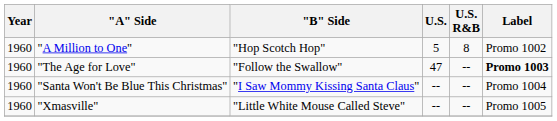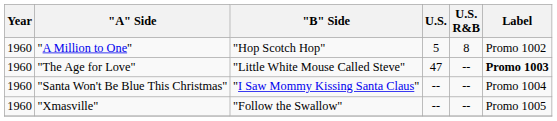"The Age for Love" | "B" Side: "Follow the Swallow" -> "Little White Mouse Called Steve"
"Xmasville" | "B" Side: "Little White Mouse Called Steve" -> "Follow the Swallow"
